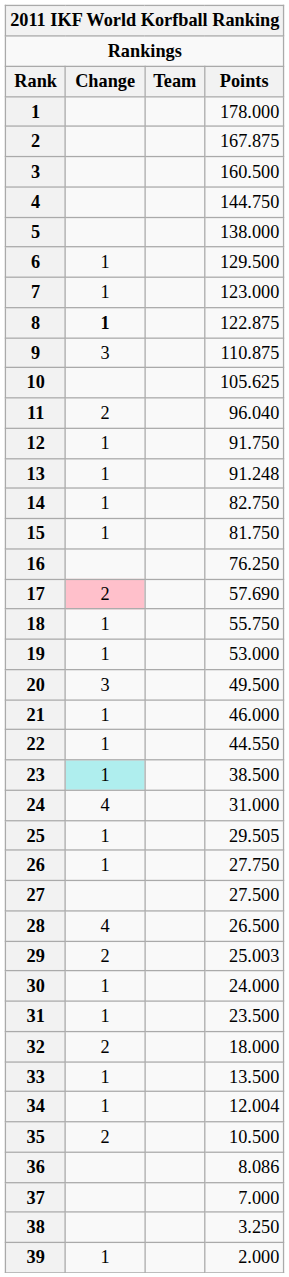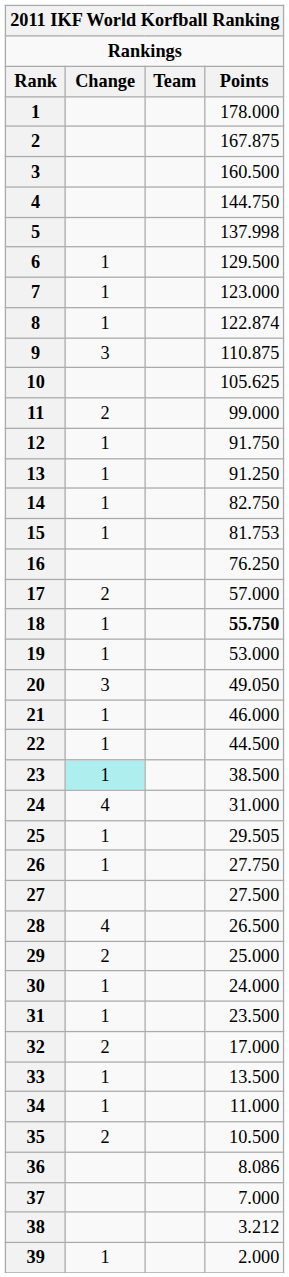5 | Points: 138.000 -> 137.998
8 | Change: bold -> normal
8 | Points: 122.875 -> 122.874
11 | Points: 96.040 -> 99.000
13 | Points: 91.248 -> 91.250
15 | Points: 81.750 -> 81.753
17 | Change: pink background -> no background
17 | Points: 57.690 -> 57.000
18 | Points: normal -> bold
20 | Points: 49.500 -> 49.050
22 | Points: 44.550 -> 44.500
29 | Points: 25.003 -> 25.000
32 | Points: 18.000 -> 17.000
34 | Points: 12.004 -> 11.000
38 | Points: 3.250 -> 3.212
